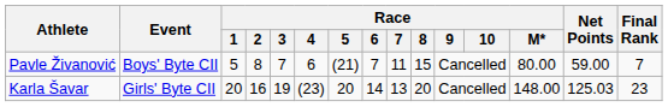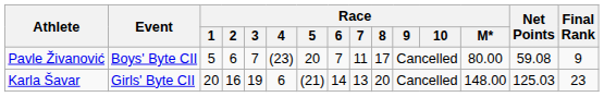Pavle Živanović | Race / 2: 8 -> 6
Pavle Živanović | Race / 4: 6 -> (23)
Pavle Živanović | Race / 5: (21) -> 20
Pavle Živanović | Race / 8: 15 -> 17
Pavle Živanović | Net Points: 59.00 -> 59.08
Pavle Živanović | Final Rank: 7 -> 9
Karla Šavar | Race / 4: (23) -> 6
Karla Šavar | Race / 5: 20 -> (21)
